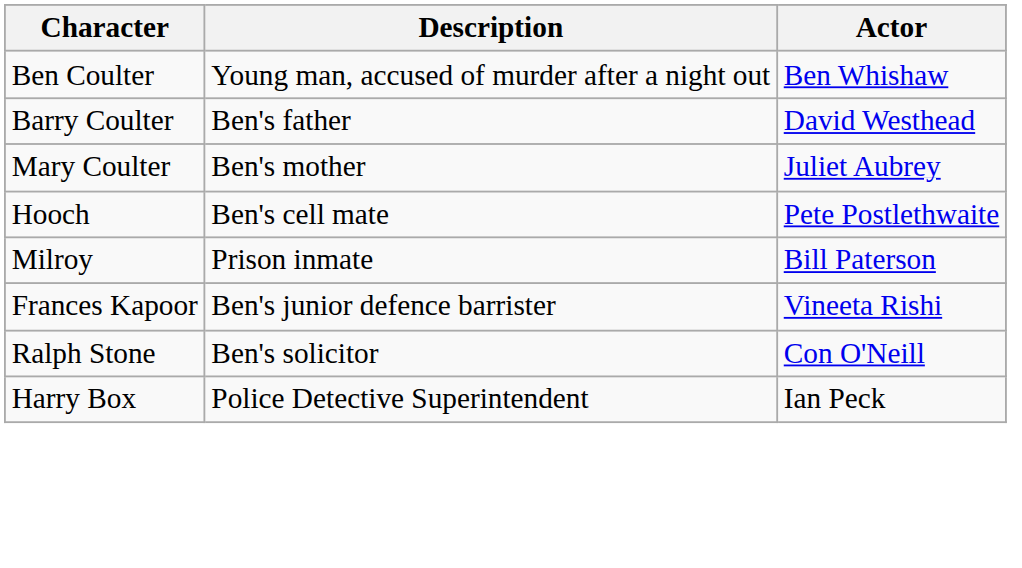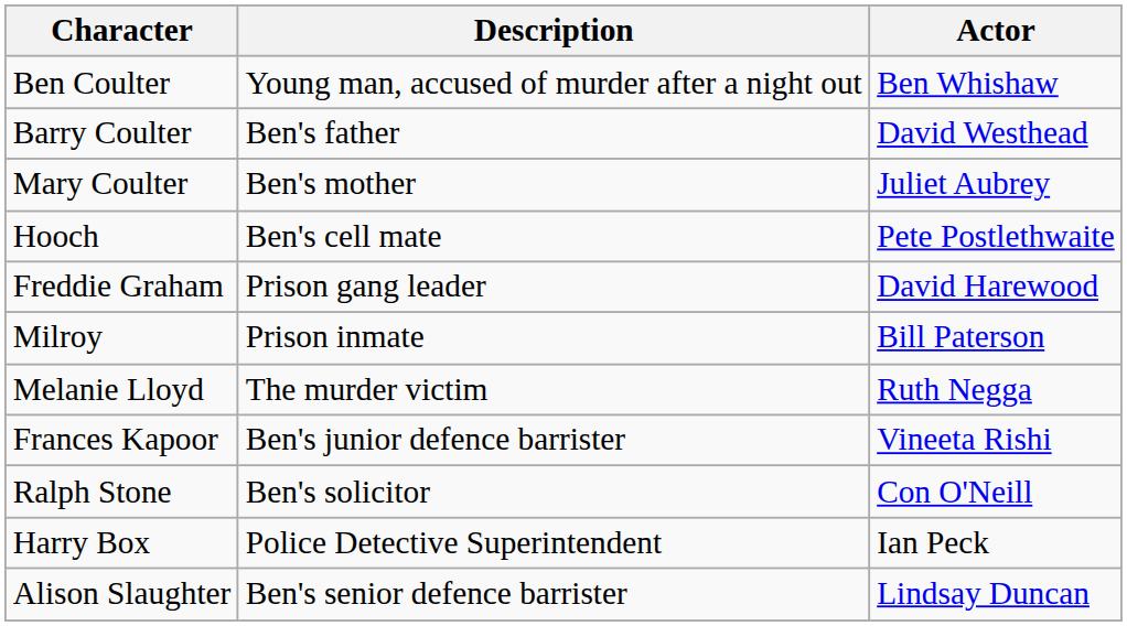+ row: Freddie Graham | Prison gang leader | David Harewood
+ row: Melanie Lloyd | The murder victim | Ruth Negga
+ row: Alison Slaughter | Ben's senior defence barrister | Lindsay Duncan
